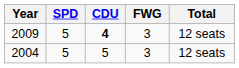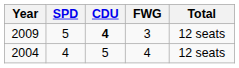2004 | SPD: 5 -> 4
2004 | FWG: 3 -> 4
